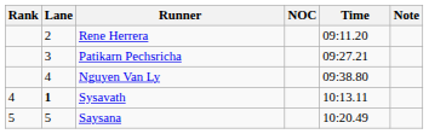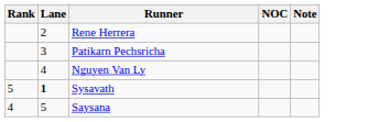- column: Time | 09:11.20 | 09:27.21 | 09:38.80 | 10:13.11 | 10:20.49
Sysavath | Rank: 4 -> 5
Saysana | Rank: 5 -> 4
